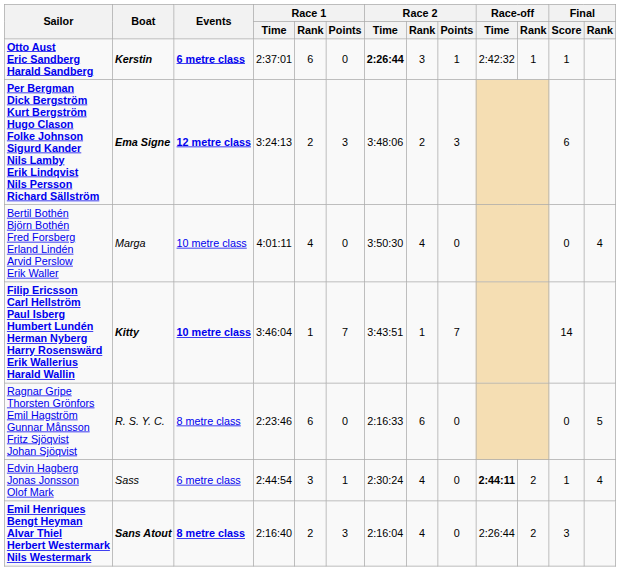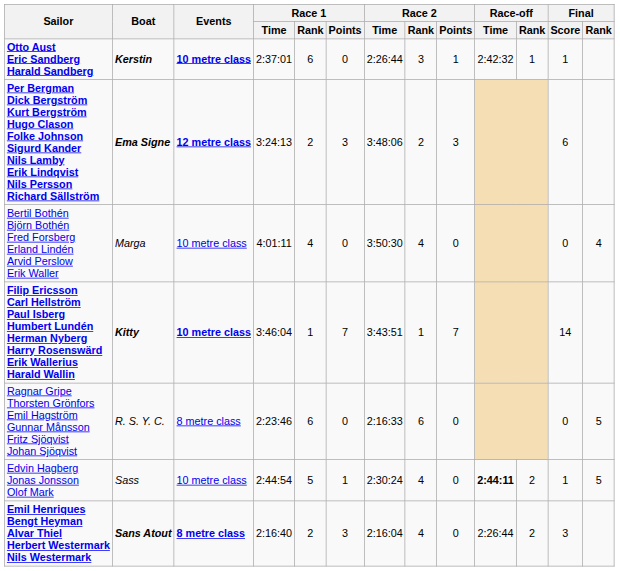Otto Aust Eric Sandberg Harald Sandberg | Events: 6 metre class -> 10 metre class
Otto Aust Eric Sandberg Harald Sandberg | Race 2 / Time: bold -> normal
Edvin Hagberg Jonas Jonsson Olof Mark | Events: 6 metre class -> 10 metre class
Edvin Hagberg Jonas Jonsson Olof Mark | Race 1 / Rank: 3 -> 5
Edvin Hagberg Jonas Jonsson Olof Mark | Final / Rank: 4 -> 5
